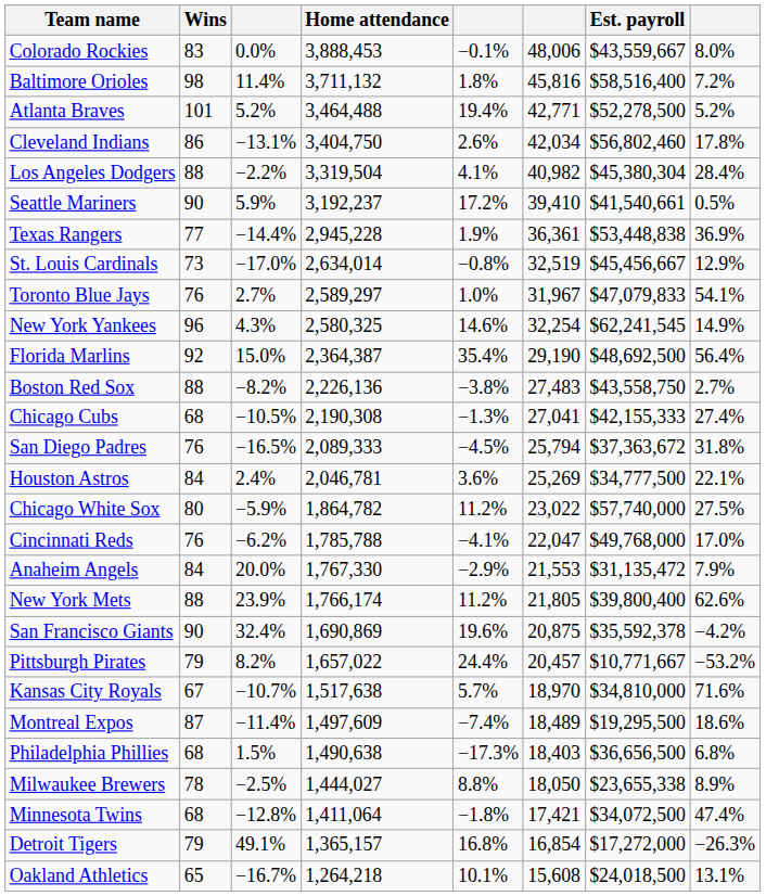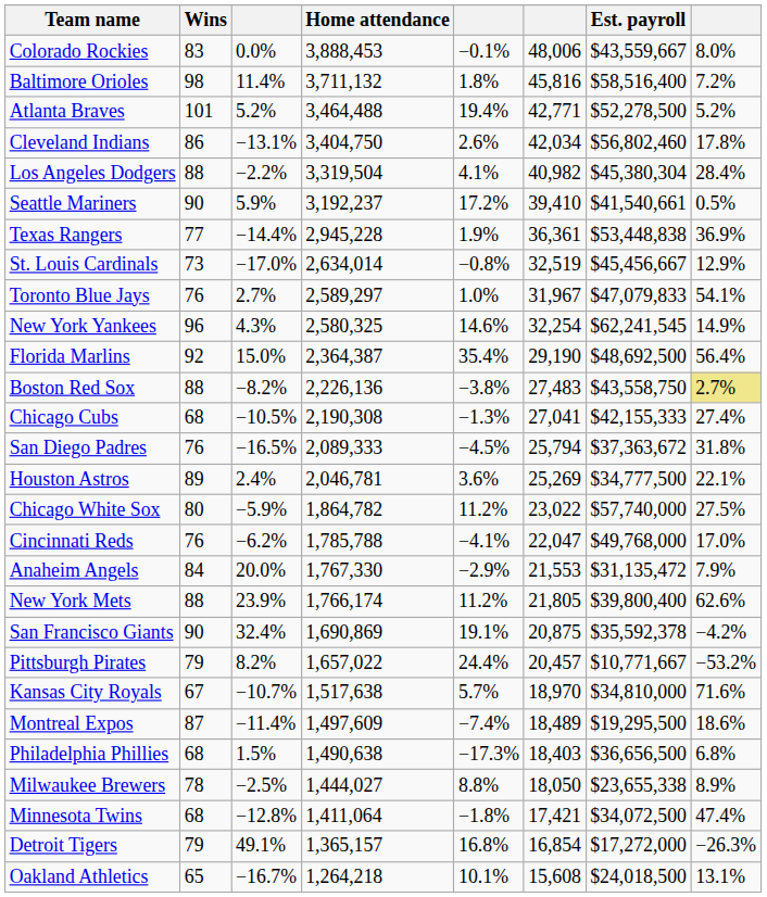Boston Red Sox | column 8: no background -> khaki background
Houston Astros | Wins: 84 -> 89
San Francisco Giants | column 5: 19.6% -> 19.1%
